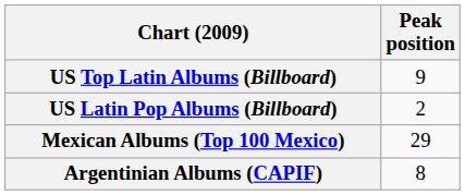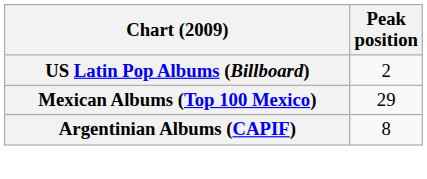- row: US Top Latin Albums (Billboard) | 9
